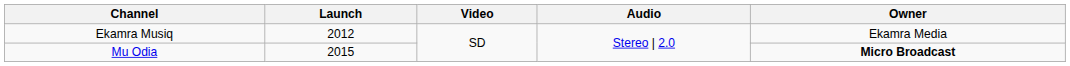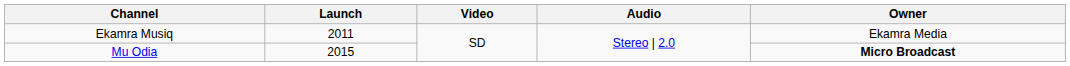Ekamra Musiq | Launch: 2012 -> 2011
